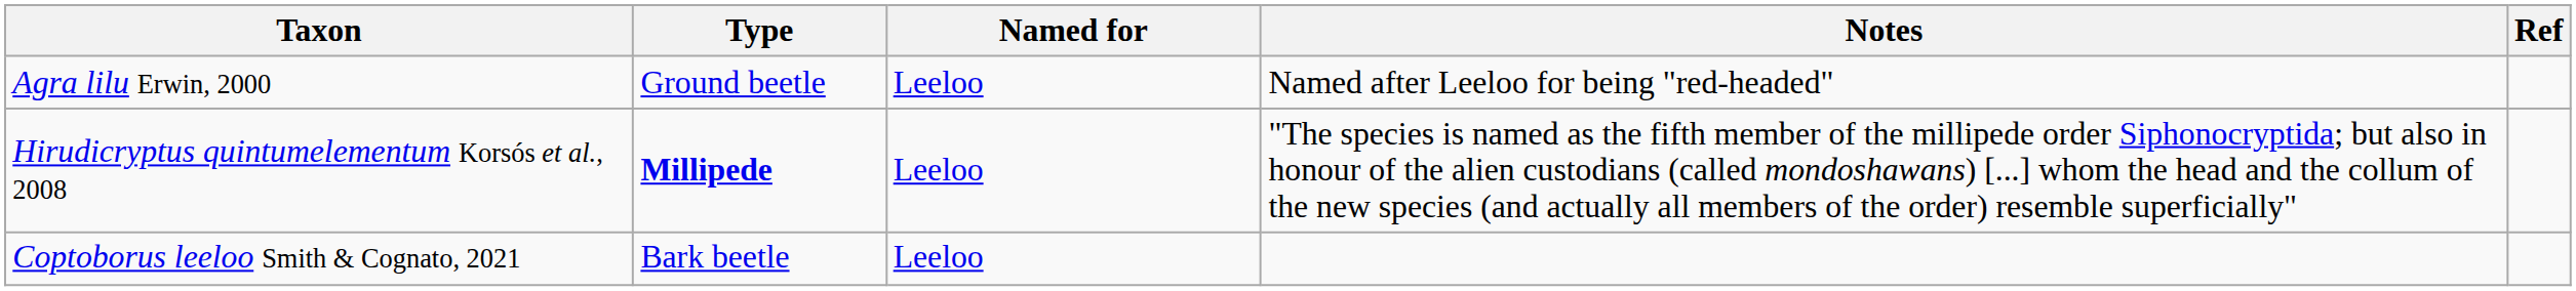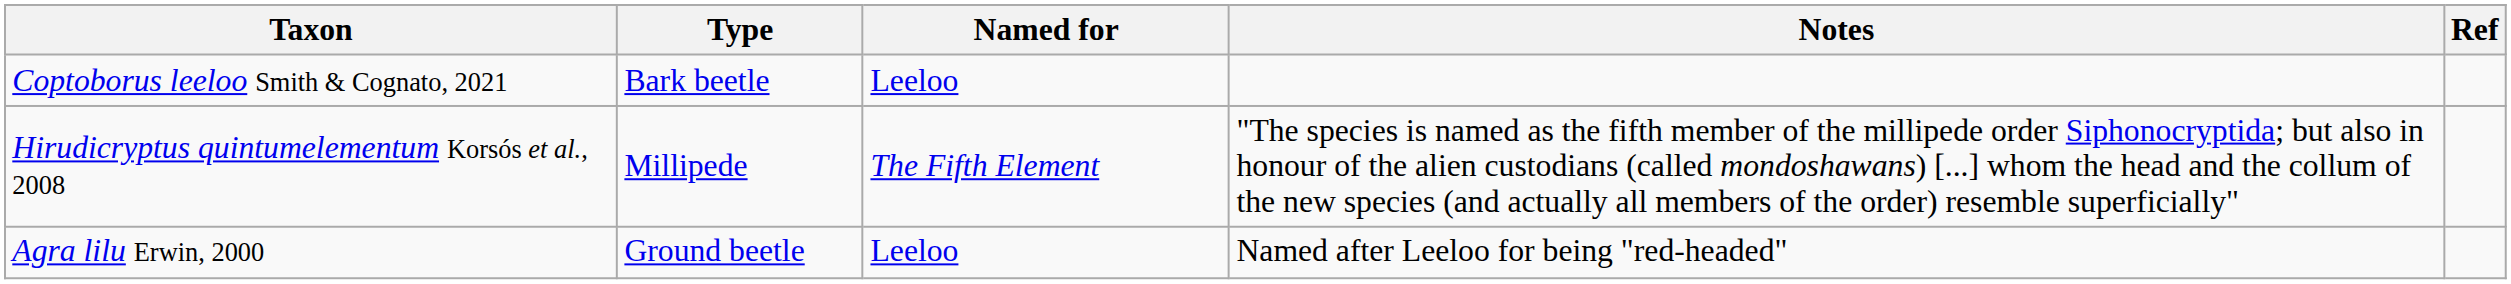rows swapped: Agra lilu Erwin, 2000 <-> Coptoborus leeloo Smith & Cognato, 2021
Hirudicryptus quintumelementum Korsós et al., 2008 | Type: bold -> normal
Hirudicryptus quintumelementum Korsós et al., 2008 | Named for: Leeloo -> The Fifth Element
